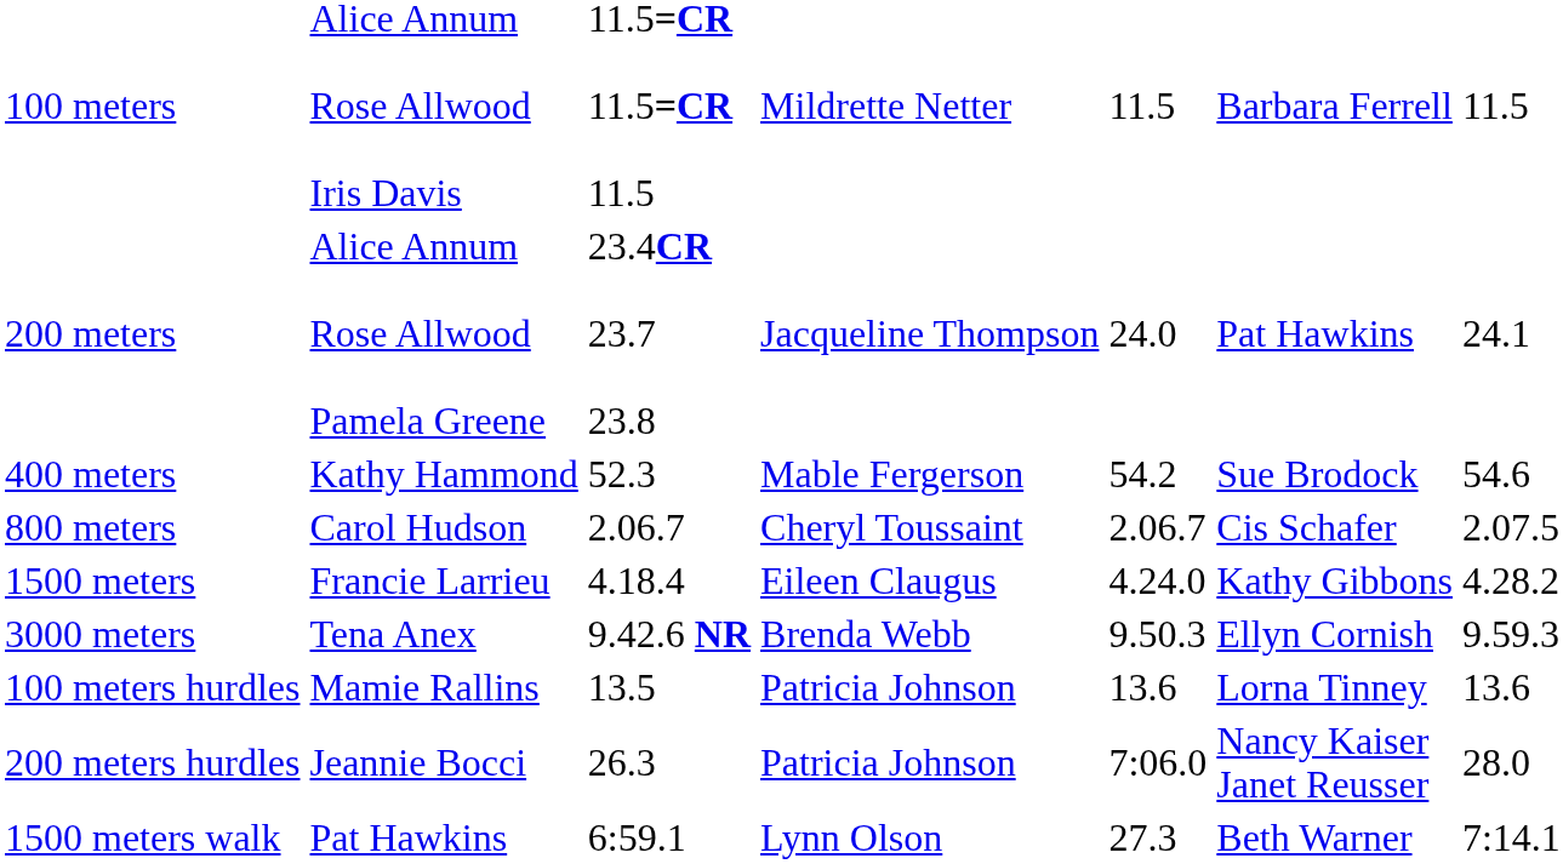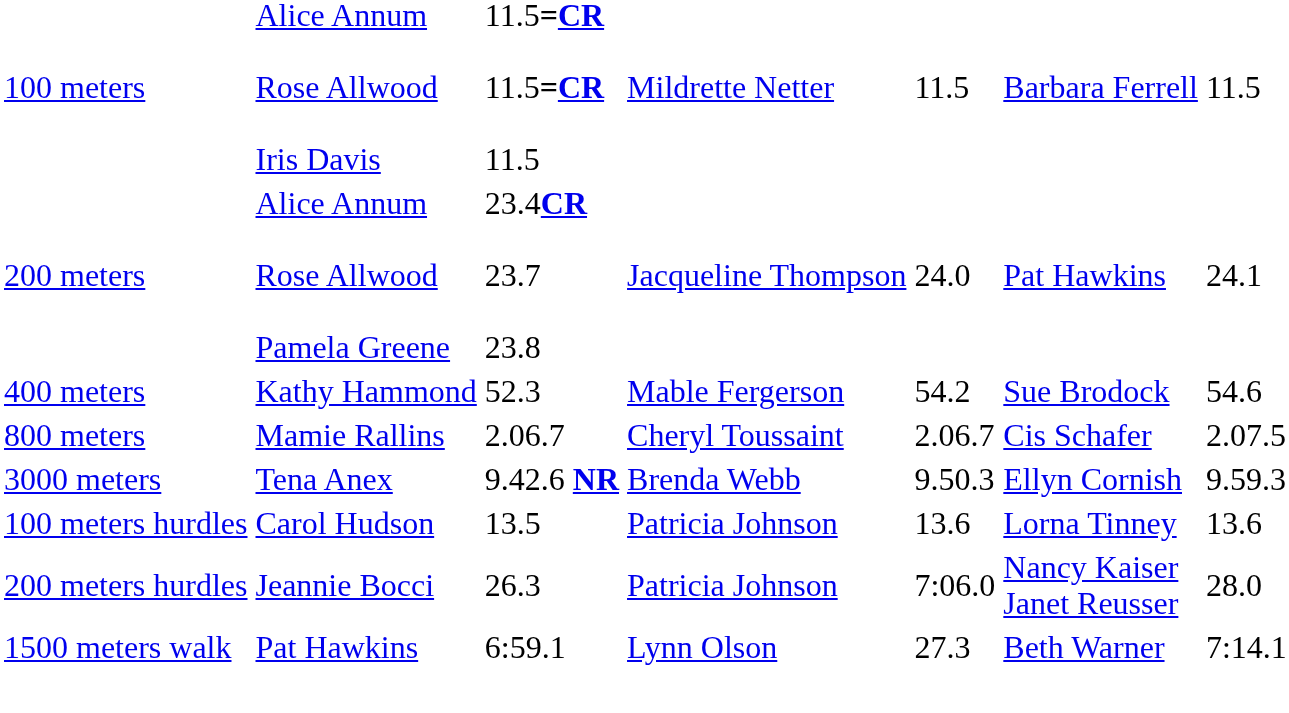800 meters | column 2: Carol Hudson -> Mamie Rallins
- row: 1500 meters | Francie Larrieu | 4.18.4 | Eileen Claugus | 4.24.0 | Kathy Gibbons | 4.28.2
100 meters hurdles | column 2: Mamie Rallins -> Carol Hudson
